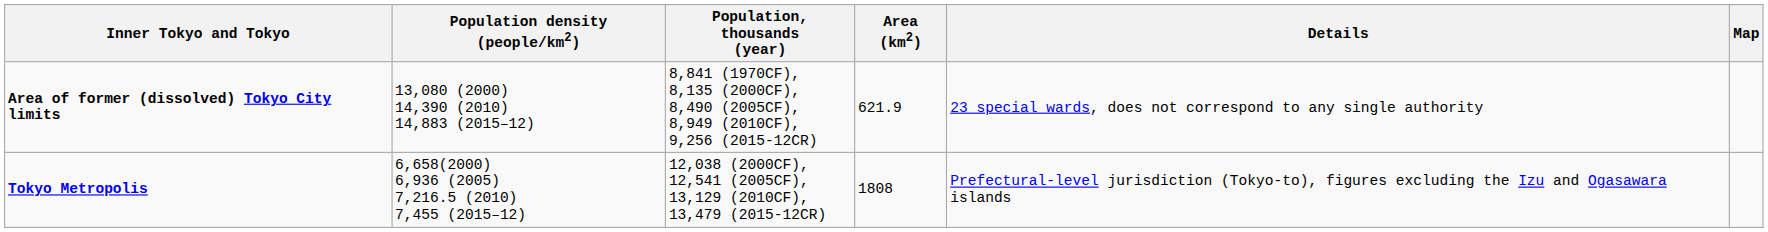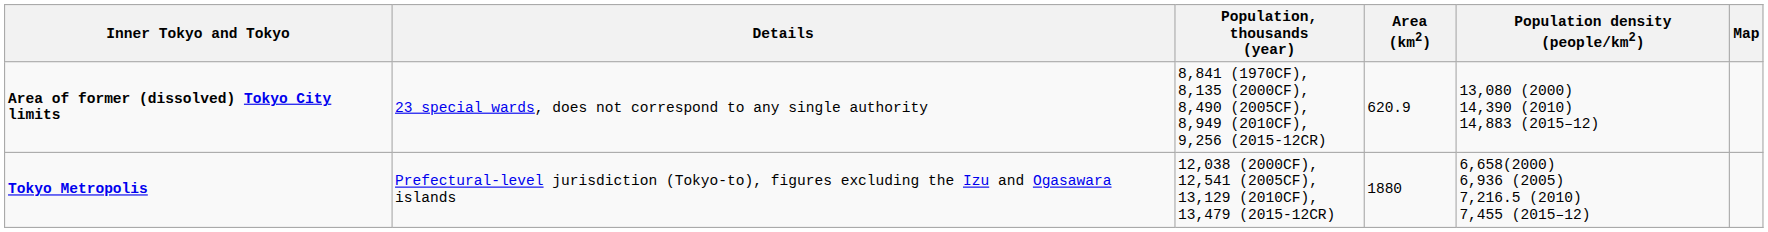columns swapped: Details <-> Population density (people/km2)
Area of former (dissolved) Tokyo City limits | Area (km2): 621.9 -> 620.9
Tokyo Metropolis | Area (km2): 1808 -> 1880
